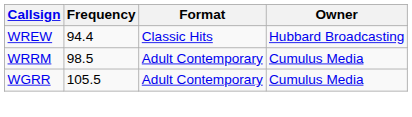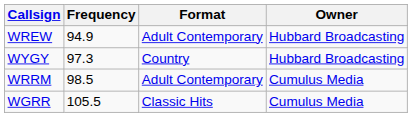WREW | Frequency: 94.4 -> 94.9
WREW | Format: Classic Hits -> Adult Contemporary
+ row: WYGY | 97.3 | Country | Hubbard Broadcasting
WGRR | Format: Adult Contemporary -> Classic Hits
